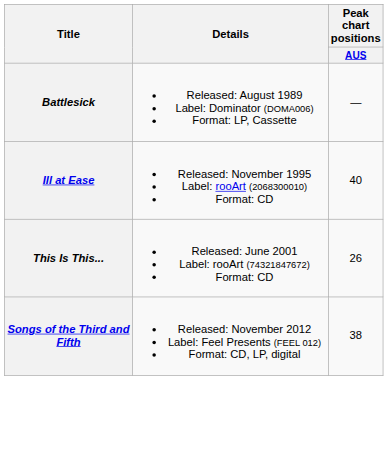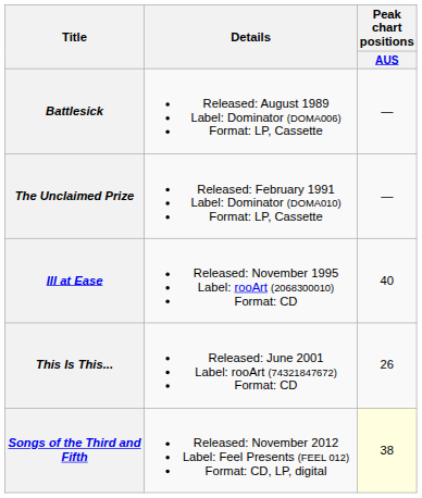+ row: The Unclaimed Prize | Released: February 1991 Label: Dominator (DOMA010) Format: LP, Cassette | —
Songs of the Third and Fifth | Peak chart positions / AUS: no background -> lightyellow background
